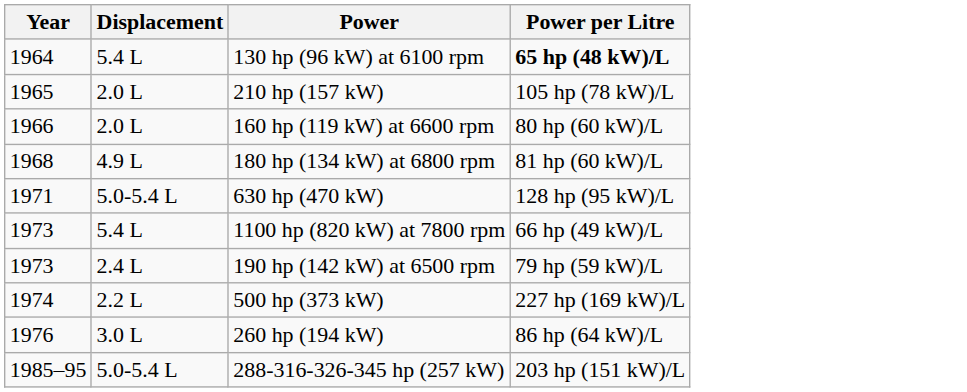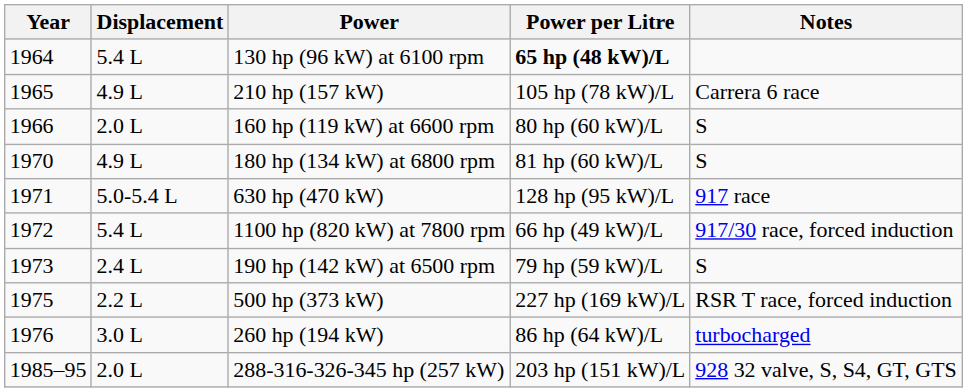+ column: Notes | Carrera 6 race | S | S | 917 race | 917/30 race, forced induction | S | RSR T race, forced induction | turbocharged | 928 32 valve, S, S4, GT, GTS
210 hp (157 kW) | Displacement: 2.0 L -> 4.9 L
180 hp (134 kW) at 6800 rpm | Year: 1968 -> 1970
1100 hp (820 kW) at 7800 rpm | Year: 1973 -> 1972
500 hp (373 kW) | Year: 1974 -> 1975
288-316-326-345 hp (257 kW) | Displacement: 5.0-5.4 L -> 2.0 L
